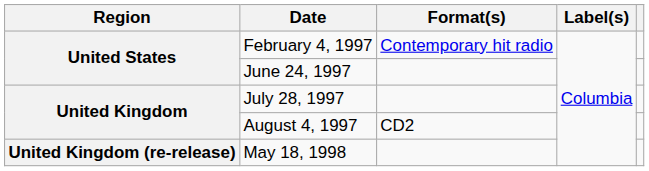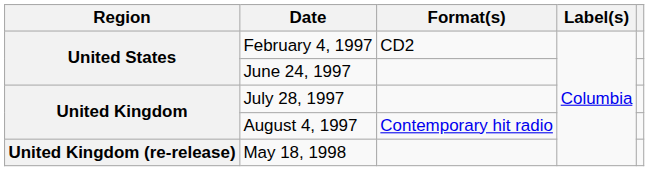February 4, 1997 | Format(s): Contemporary hit radio -> CD2
August 4, 1997 | Format(s): CD2 -> Contemporary hit radio
